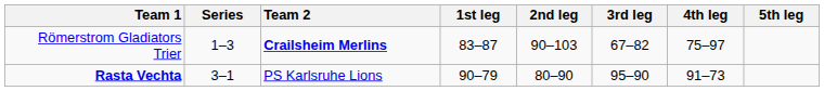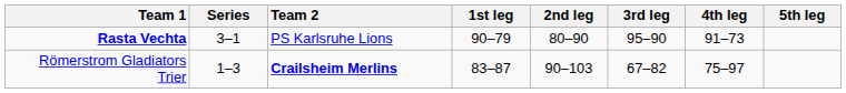rows swapped: Rasta Vechta <-> Römerstrom Gladiators Trier
